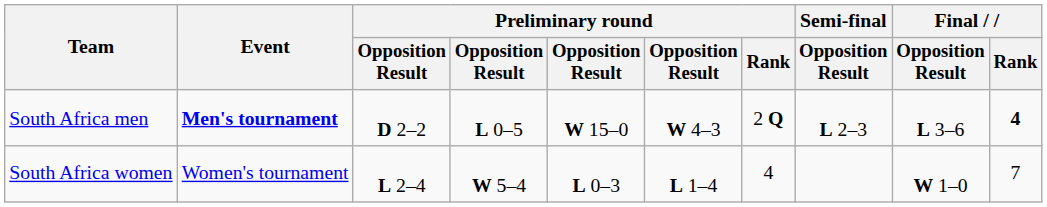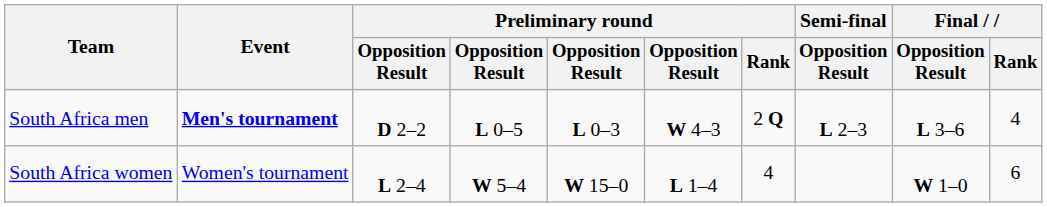South Africa men | column 5: W 15–0 -> L 0–3
South Africa men | Final / Rank: bold -> normal
South Africa women | column 5: L 0–3 -> W 15–0
South Africa women | Final / Rank: 7 -> 6
